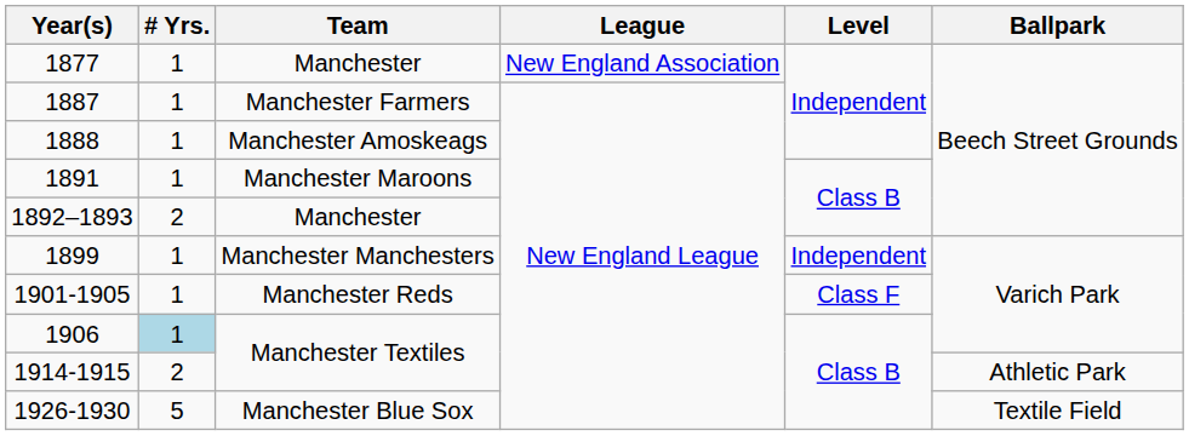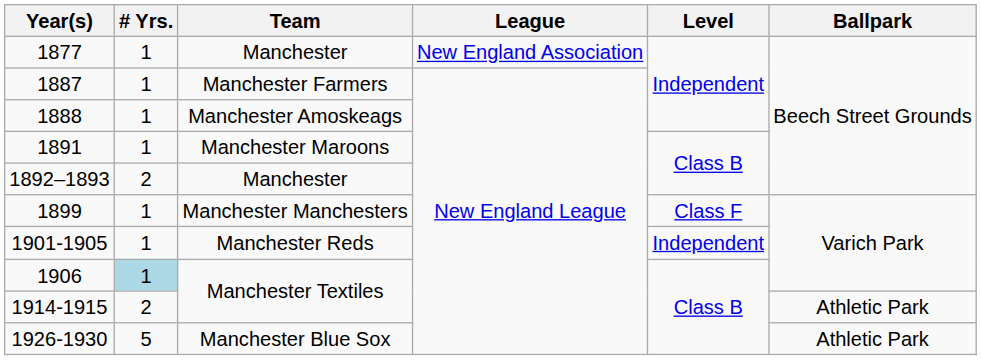1899 | Level: Independent -> Class F
1901-1905 | Level: Class F -> Independent
1926-1930 | Ballpark: Textile Field -> Athletic Park
